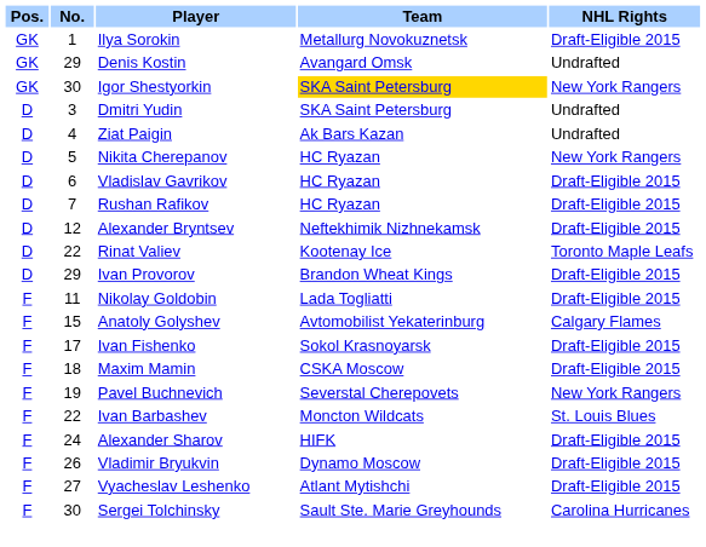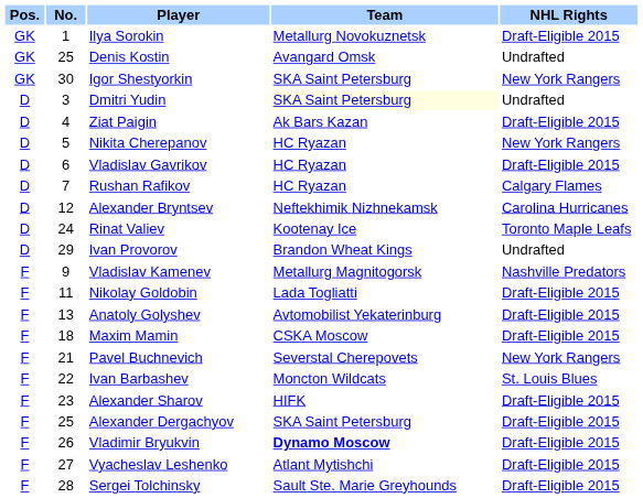Denis Kostin | No.: 29 -> 25
Igor Shestyorkin | Team: gold background -> no background
Dmitri Yudin | Team: no background -> lightyellow background
Ziat Paigin | NHL Rights: Undrafted -> Draft-Eligible 2015
Rushan Rafikov | NHL Rights: Draft-Eligible 2015 -> Calgary Flames
Alexander Bryntsev | NHL Rights: Draft-Eligible 2015 -> Carolina Hurricanes
Rinat Valiev | No.: 22 -> 24
Ivan Provorov | NHL Rights: Draft-Eligible 2015 -> Undrafted
+ row: F | 9 | Vladislav Kamenev | Metallurg Magnitogorsk | Nashville Predators
Anatoly Golyshev | No.: 15 -> 13
Anatoly Golyshev | NHL Rights: Calgary Flames -> Draft-Eligible 2015
- row: F | 17 | Ivan Fishenko | Sokol Krasnoyarsk | Draft-Eligible 2015
Pavel Buchnevich | No.: 19 -> 21
Alexander Sharov | No.: 24 -> 23
+ row: F | 25 | Alexander Dergachyov | SKA Saint Petersburg | Draft-Eligible 2015
Vladimir Bryukvin | Team: normal -> bold
Sergei Tolchinsky | No.: 30 -> 28
Sergei Tolchinsky | NHL Rights: Carolina Hurricanes -> Draft-Eligible 2015
